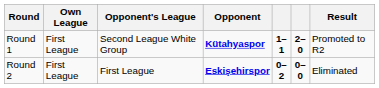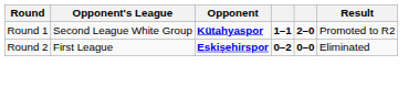- column: Own League | First League | First League
